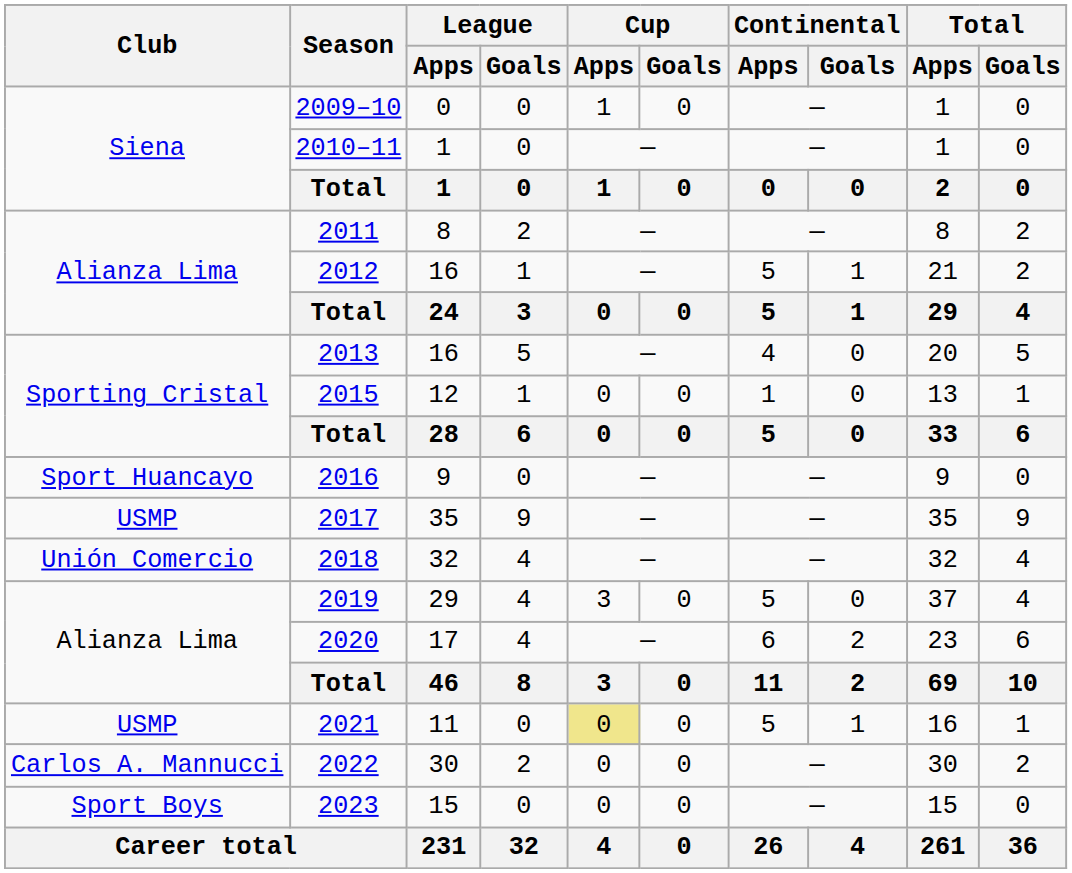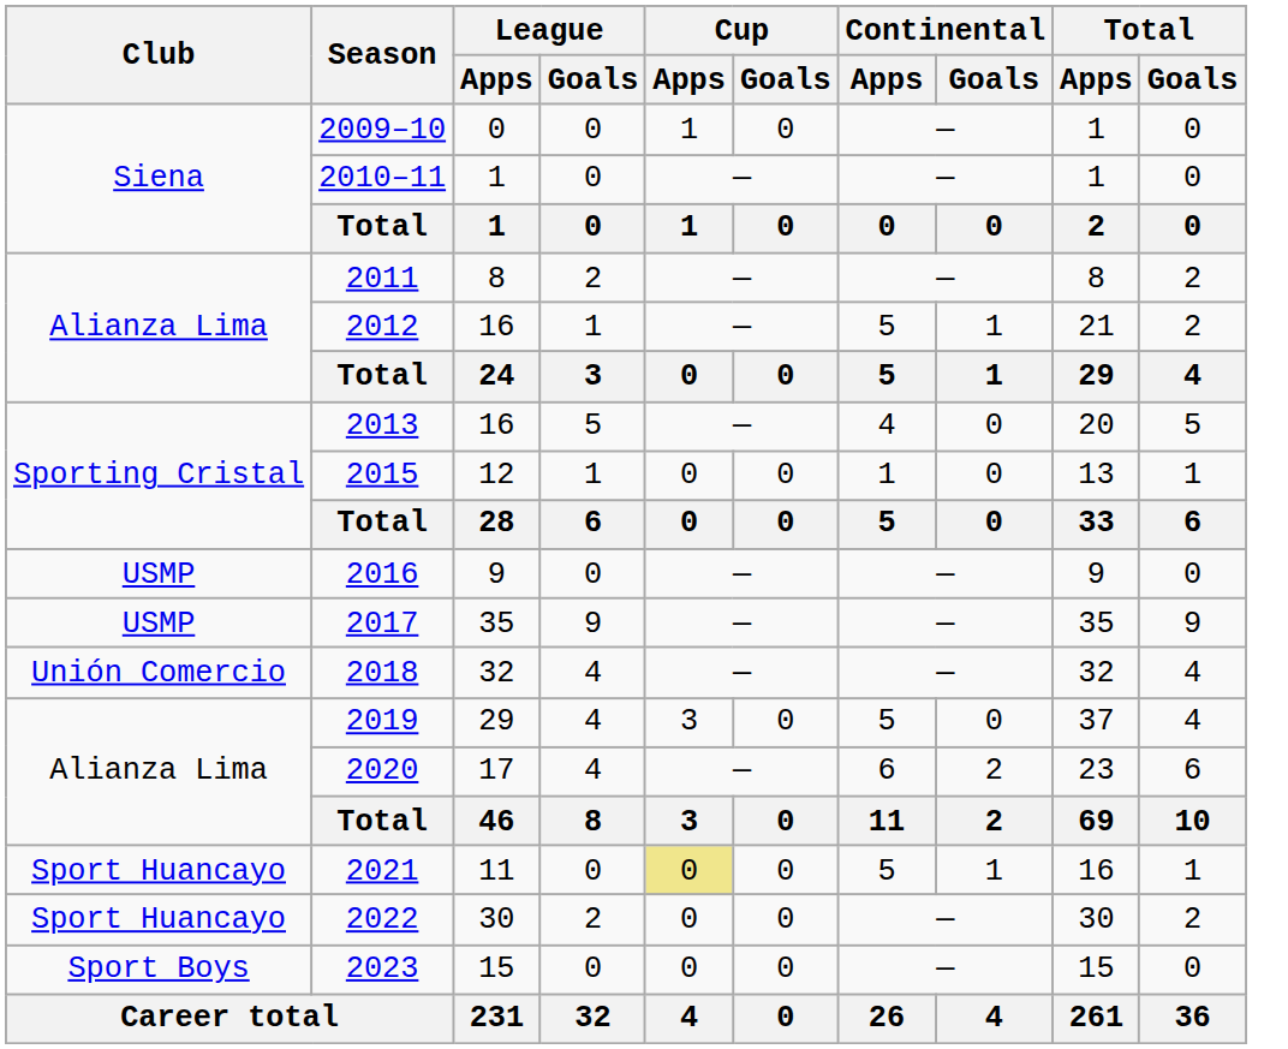2016 | Club: Sport Huancayo -> USMP
2021 | Club: USMP -> Sport Huancayo
2022 | Club: Carlos A. Mannucci -> Sport Huancayo
